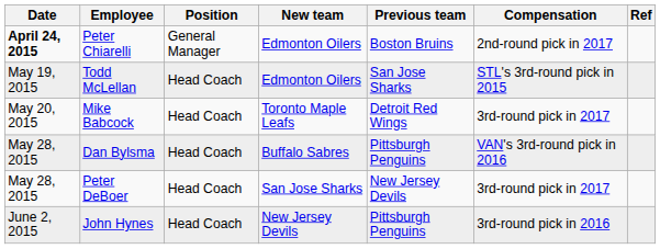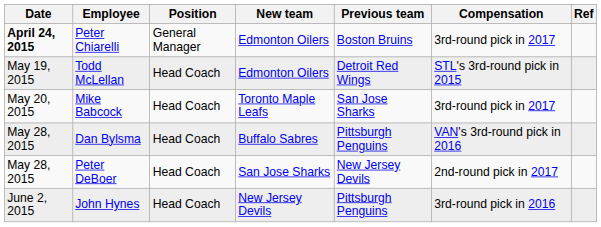Peter Chiarelli | Compensation: 2nd-round pick in 2017 -> 3rd-round pick in 2017
Todd McLellan | Previous team: San Jose Sharks -> Detroit Red Wings
Mike Babcock | Previous team: Detroit Red Wings -> San Jose Sharks
Peter DeBoer | Compensation: 3rd-round pick in 2017 -> 2nd-round pick in 2017
